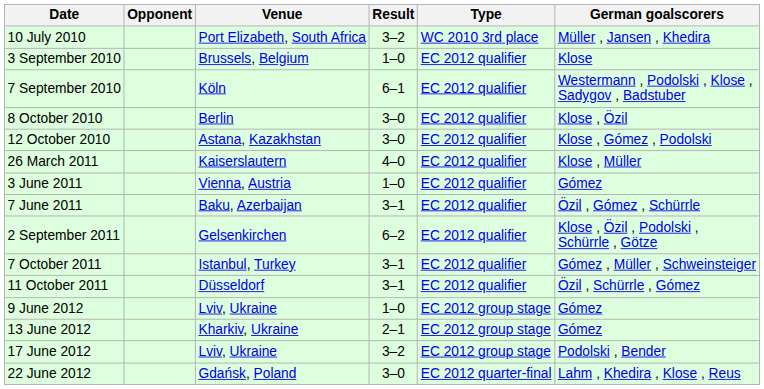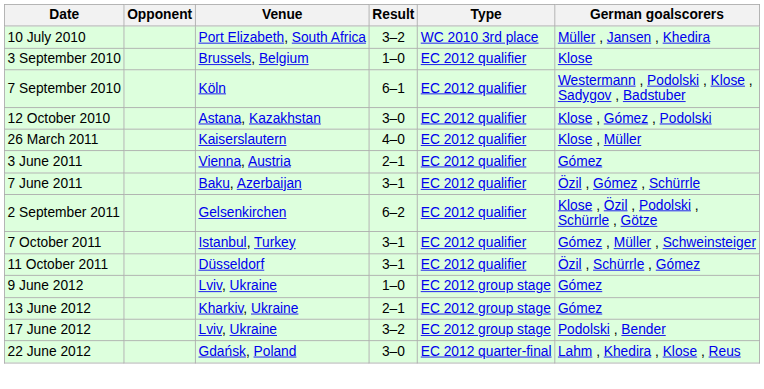- row: 8 October 2010 | Berlin | 3–0 | EC 2012 qualifier | Klose , Özil
3 June 2011 | Result: 1–0 -> 2–1
